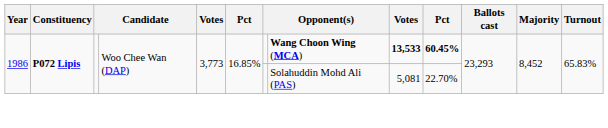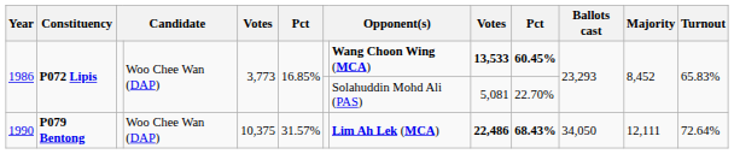+ row: 1990 | P079 Bentong | Woo Chee Wan (DAP) | 10,375 | 31.57% | Lim Ah Lek (MCA) | 22,486 | 68.43% | 34,050 | 12,111 | 72.64%
